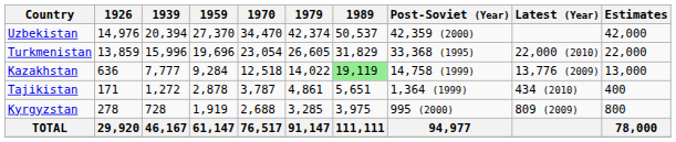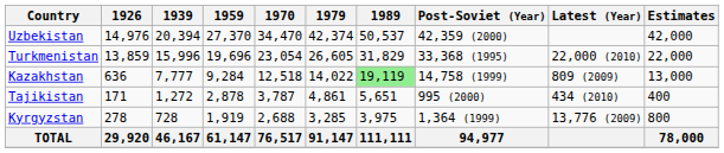Kazakhstan | Latest (Year): 13,776 (2009) -> 809 (2009)
Tajikistan | Post-Soviet (Year): 1,364 (1999) -> 995 (2000)
Kyrgyzstan | Post-Soviet (Year): 995 (2000) -> 1,364 (1999)
Kyrgyzstan | Latest (Year): 809 (2009) -> 13,776 (2009)
